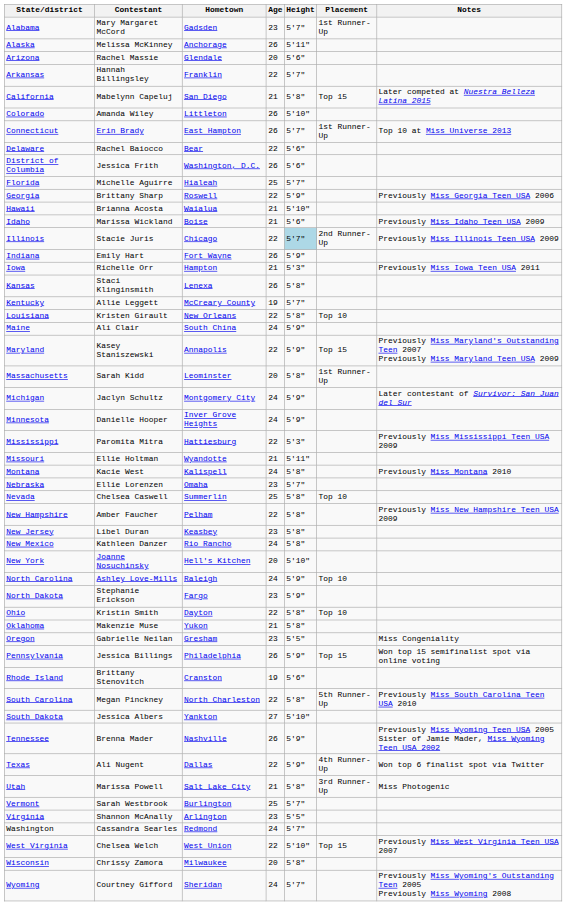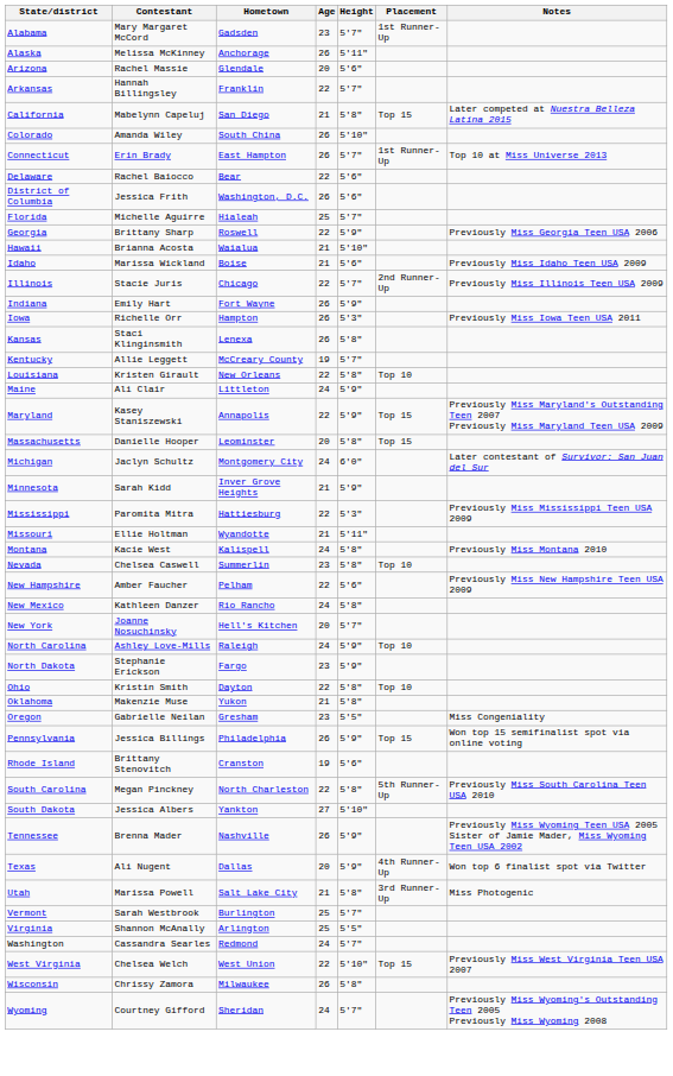Colorado | Hometown: Littleton -> South China
Illinois | Height: lightblue background -> no background
Iowa | Age: 21 -> 26
Maine | Hometown: South China -> Littleton
Massachusetts | Contestant: Sarah Kidd -> Danielle Hooper
Massachusetts | Placement: 1st Runner-Up -> Top 15
Michigan | Height: 5'9" -> 6'0"
Minnesota | Contestant: Danielle Hooper -> Sarah Kidd
Minnesota | Age: 24 -> 21
- row: Nebraska | Ellie Lorenzen | Omaha | 23 | 5'7"
Nevada | Age: 25 -> 23
New Hampshire | Height: 5'8" -> 5'6"
- row: New Jersey | Libel Duran | Keasbey | 23 | 5'8"
New York | Height: 5'10" -> 5'7"
Texas | Age: 22 -> 20
Virginia | Age: 23 -> 25
Wisconsin | Age: 20 -> 26
